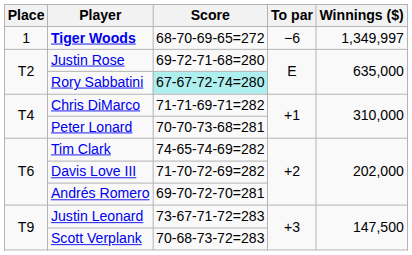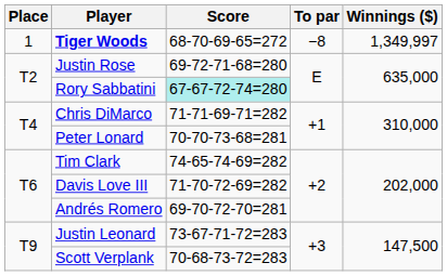Tiger Woods | To par: −6 -> −8
